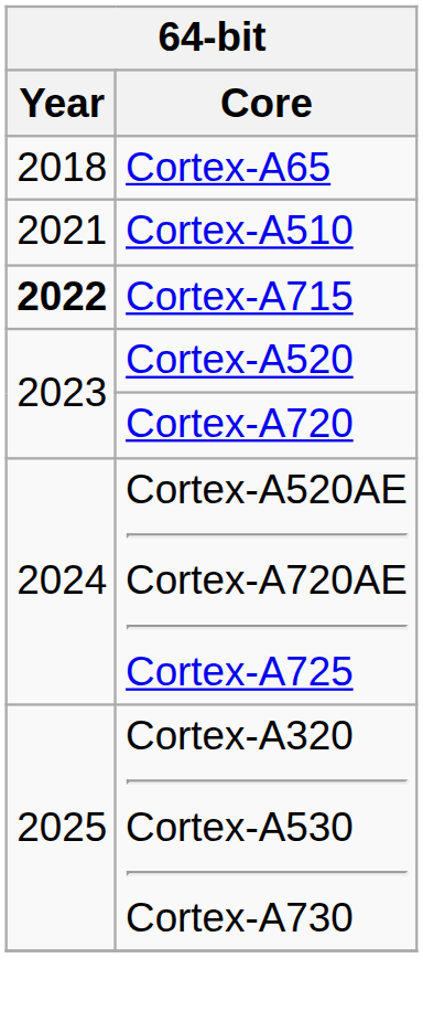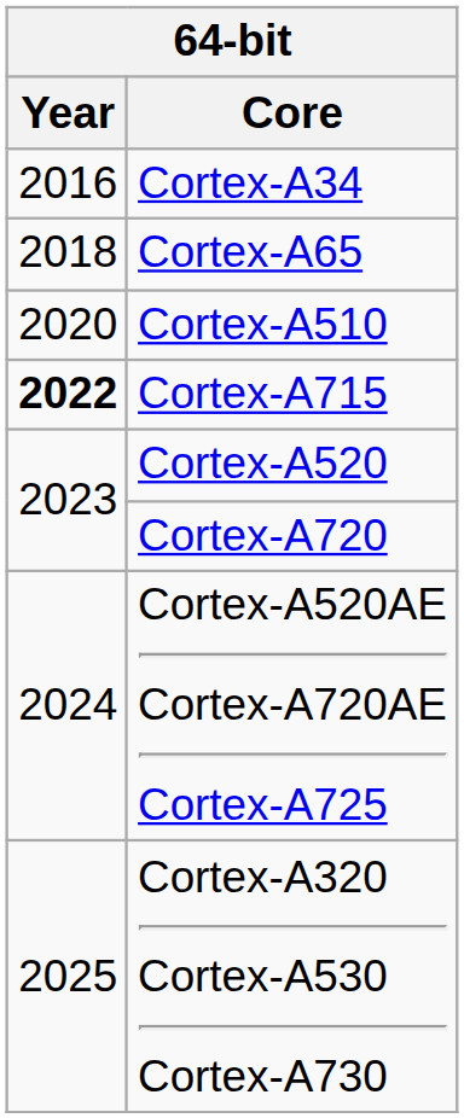+ row: 2016 | Cortex-A34
Cortex-A510 | Year: 2021 -> 2020
